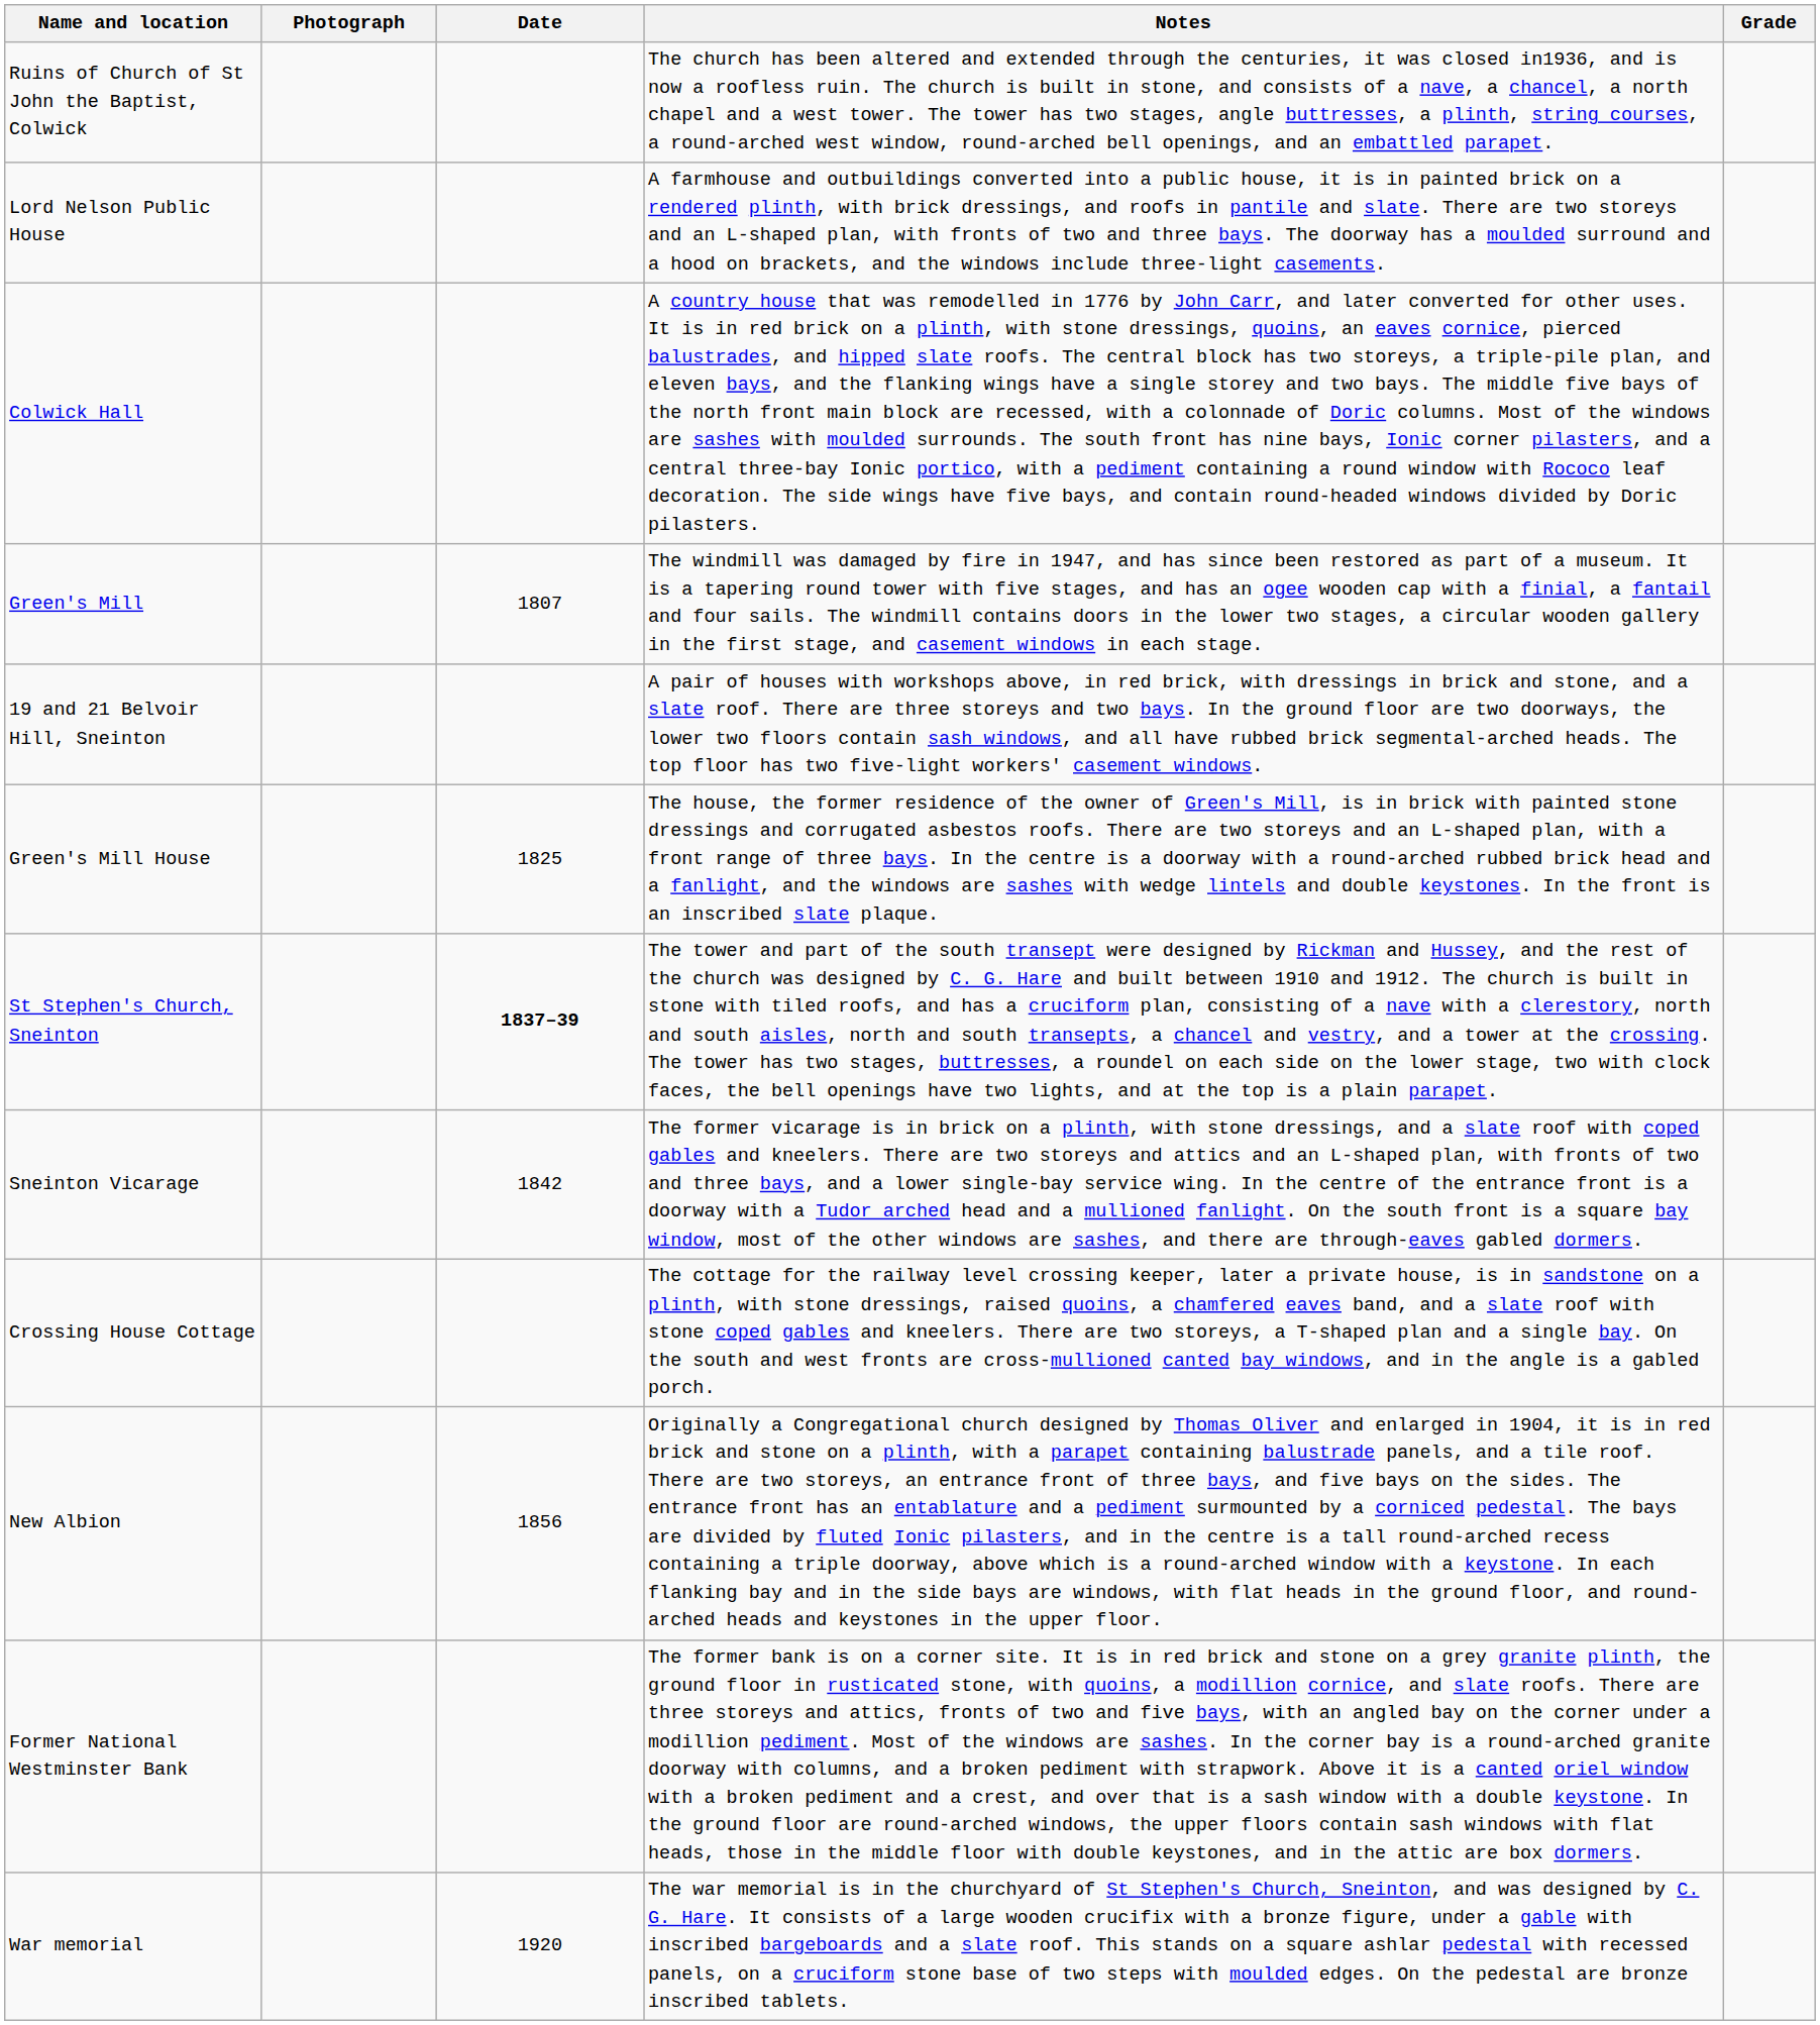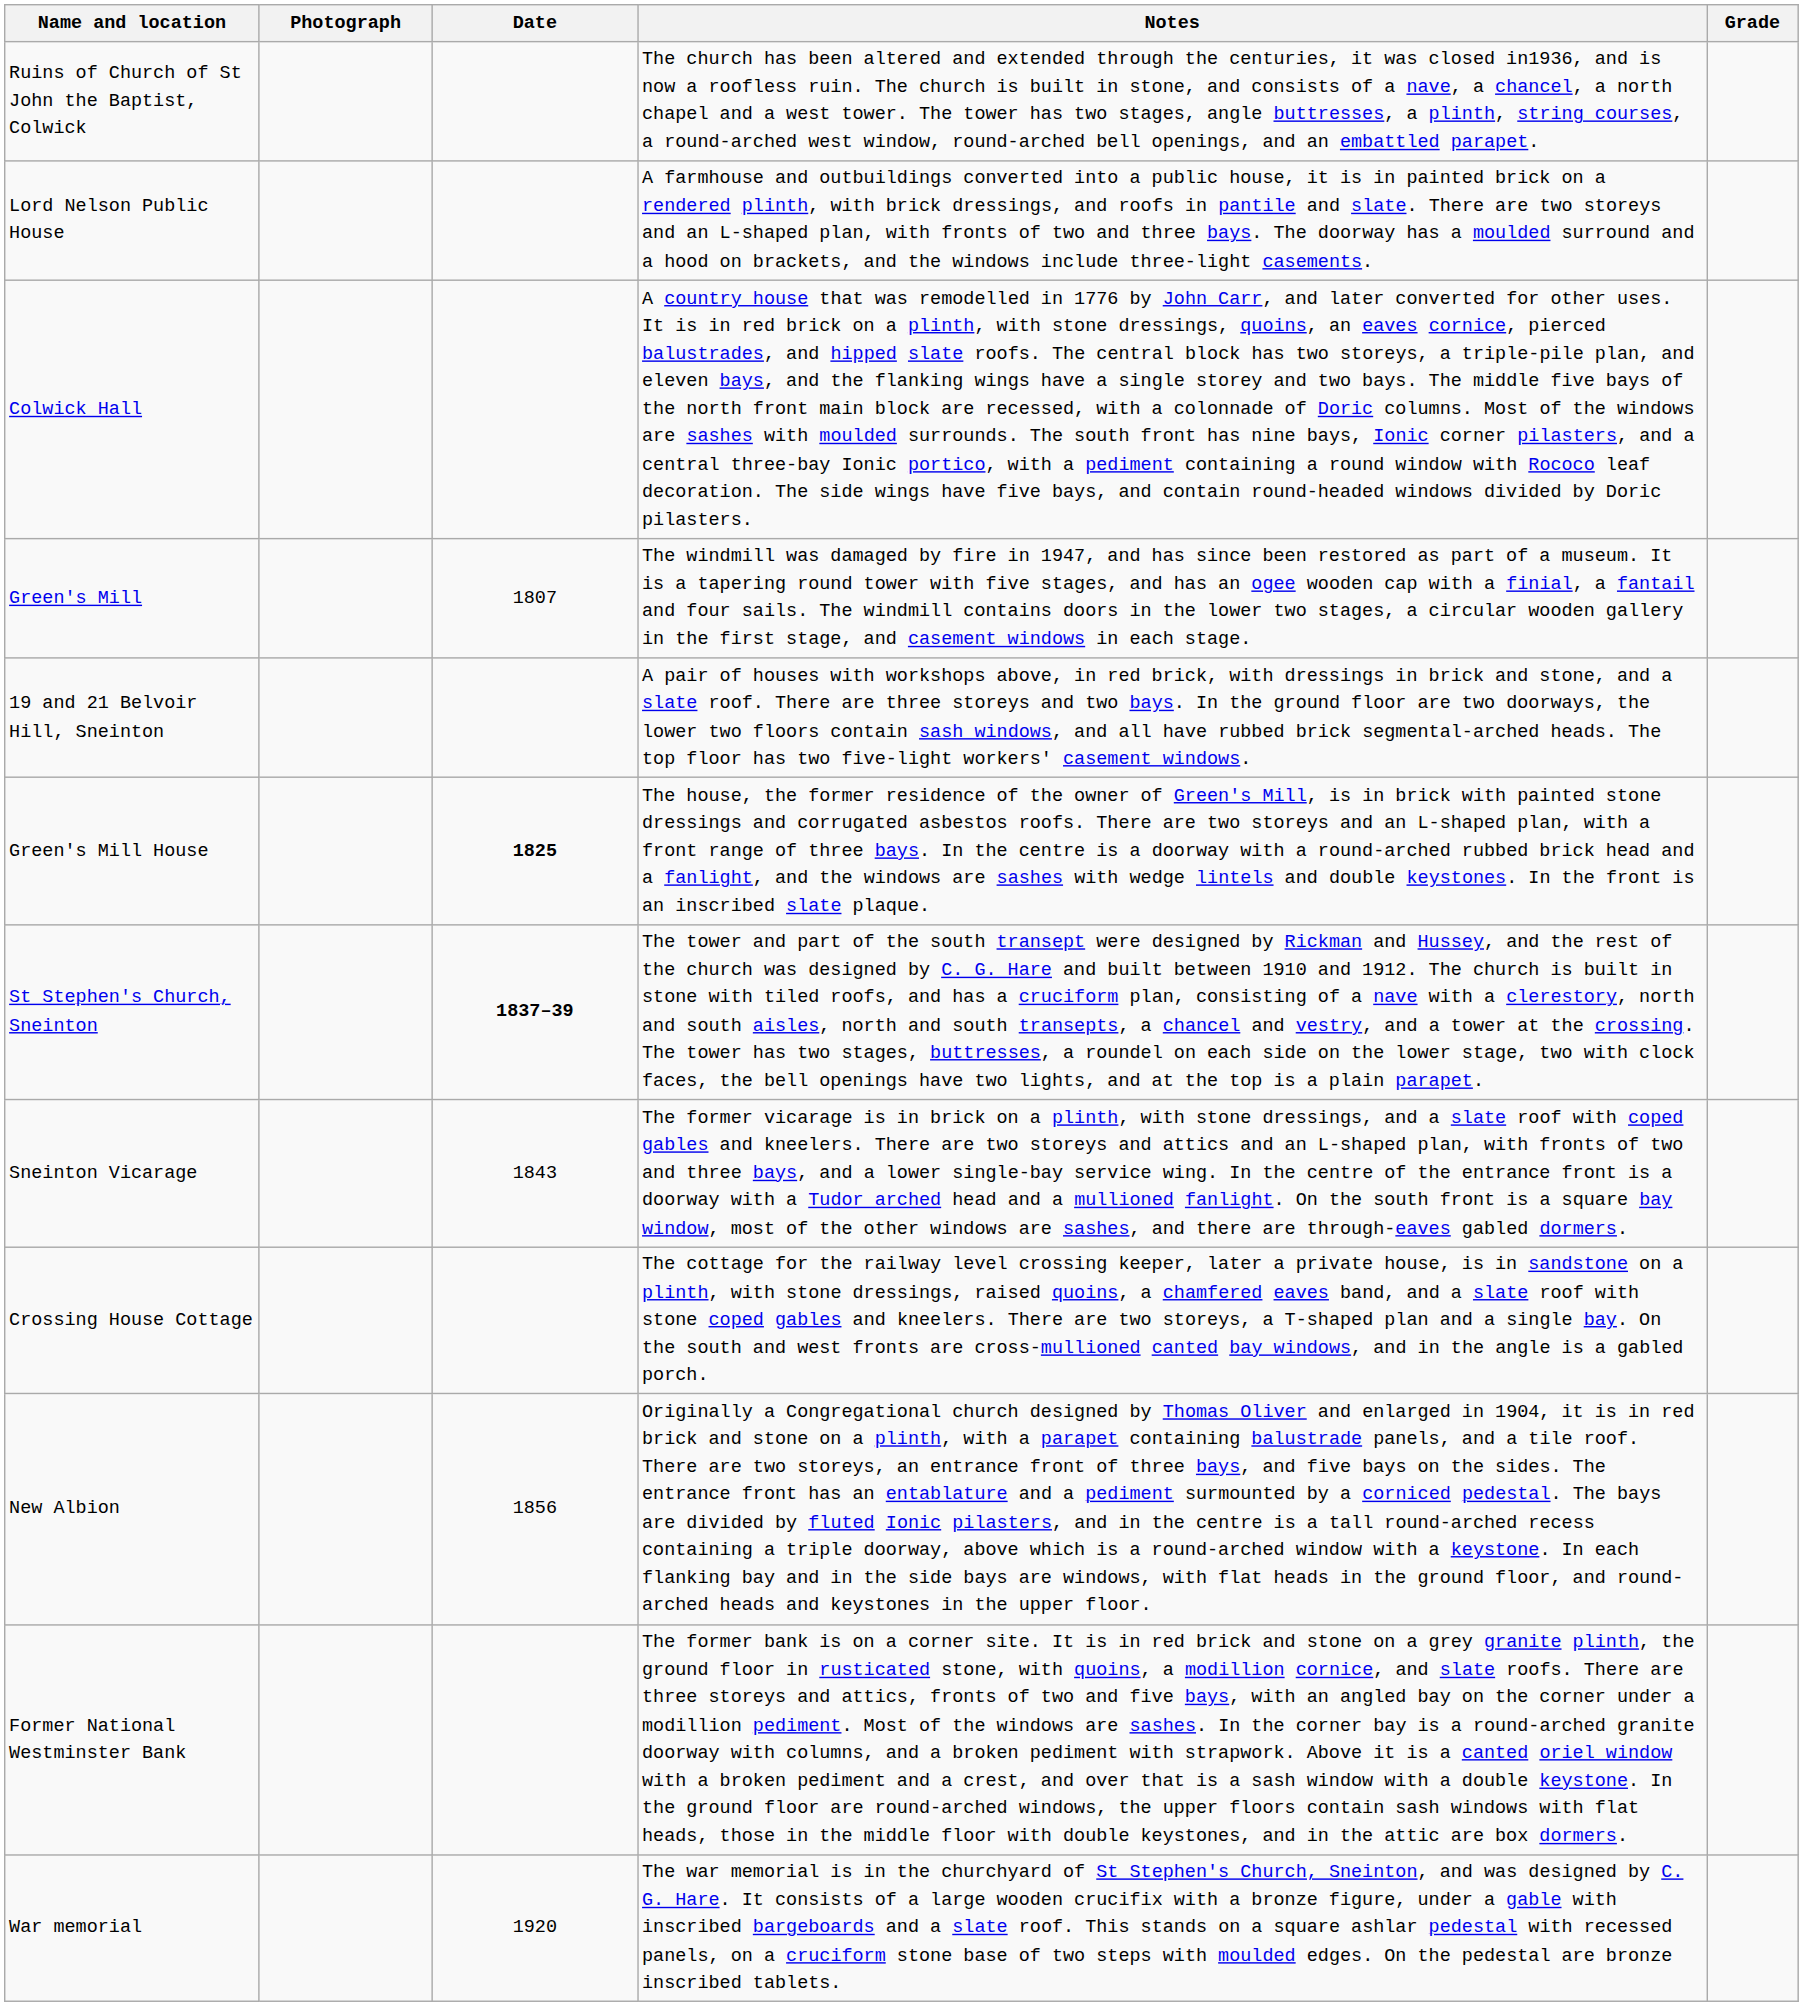Green's Mill House | Date: normal -> bold
Sneinton Vicarage | Date: 1842 -> 1843
